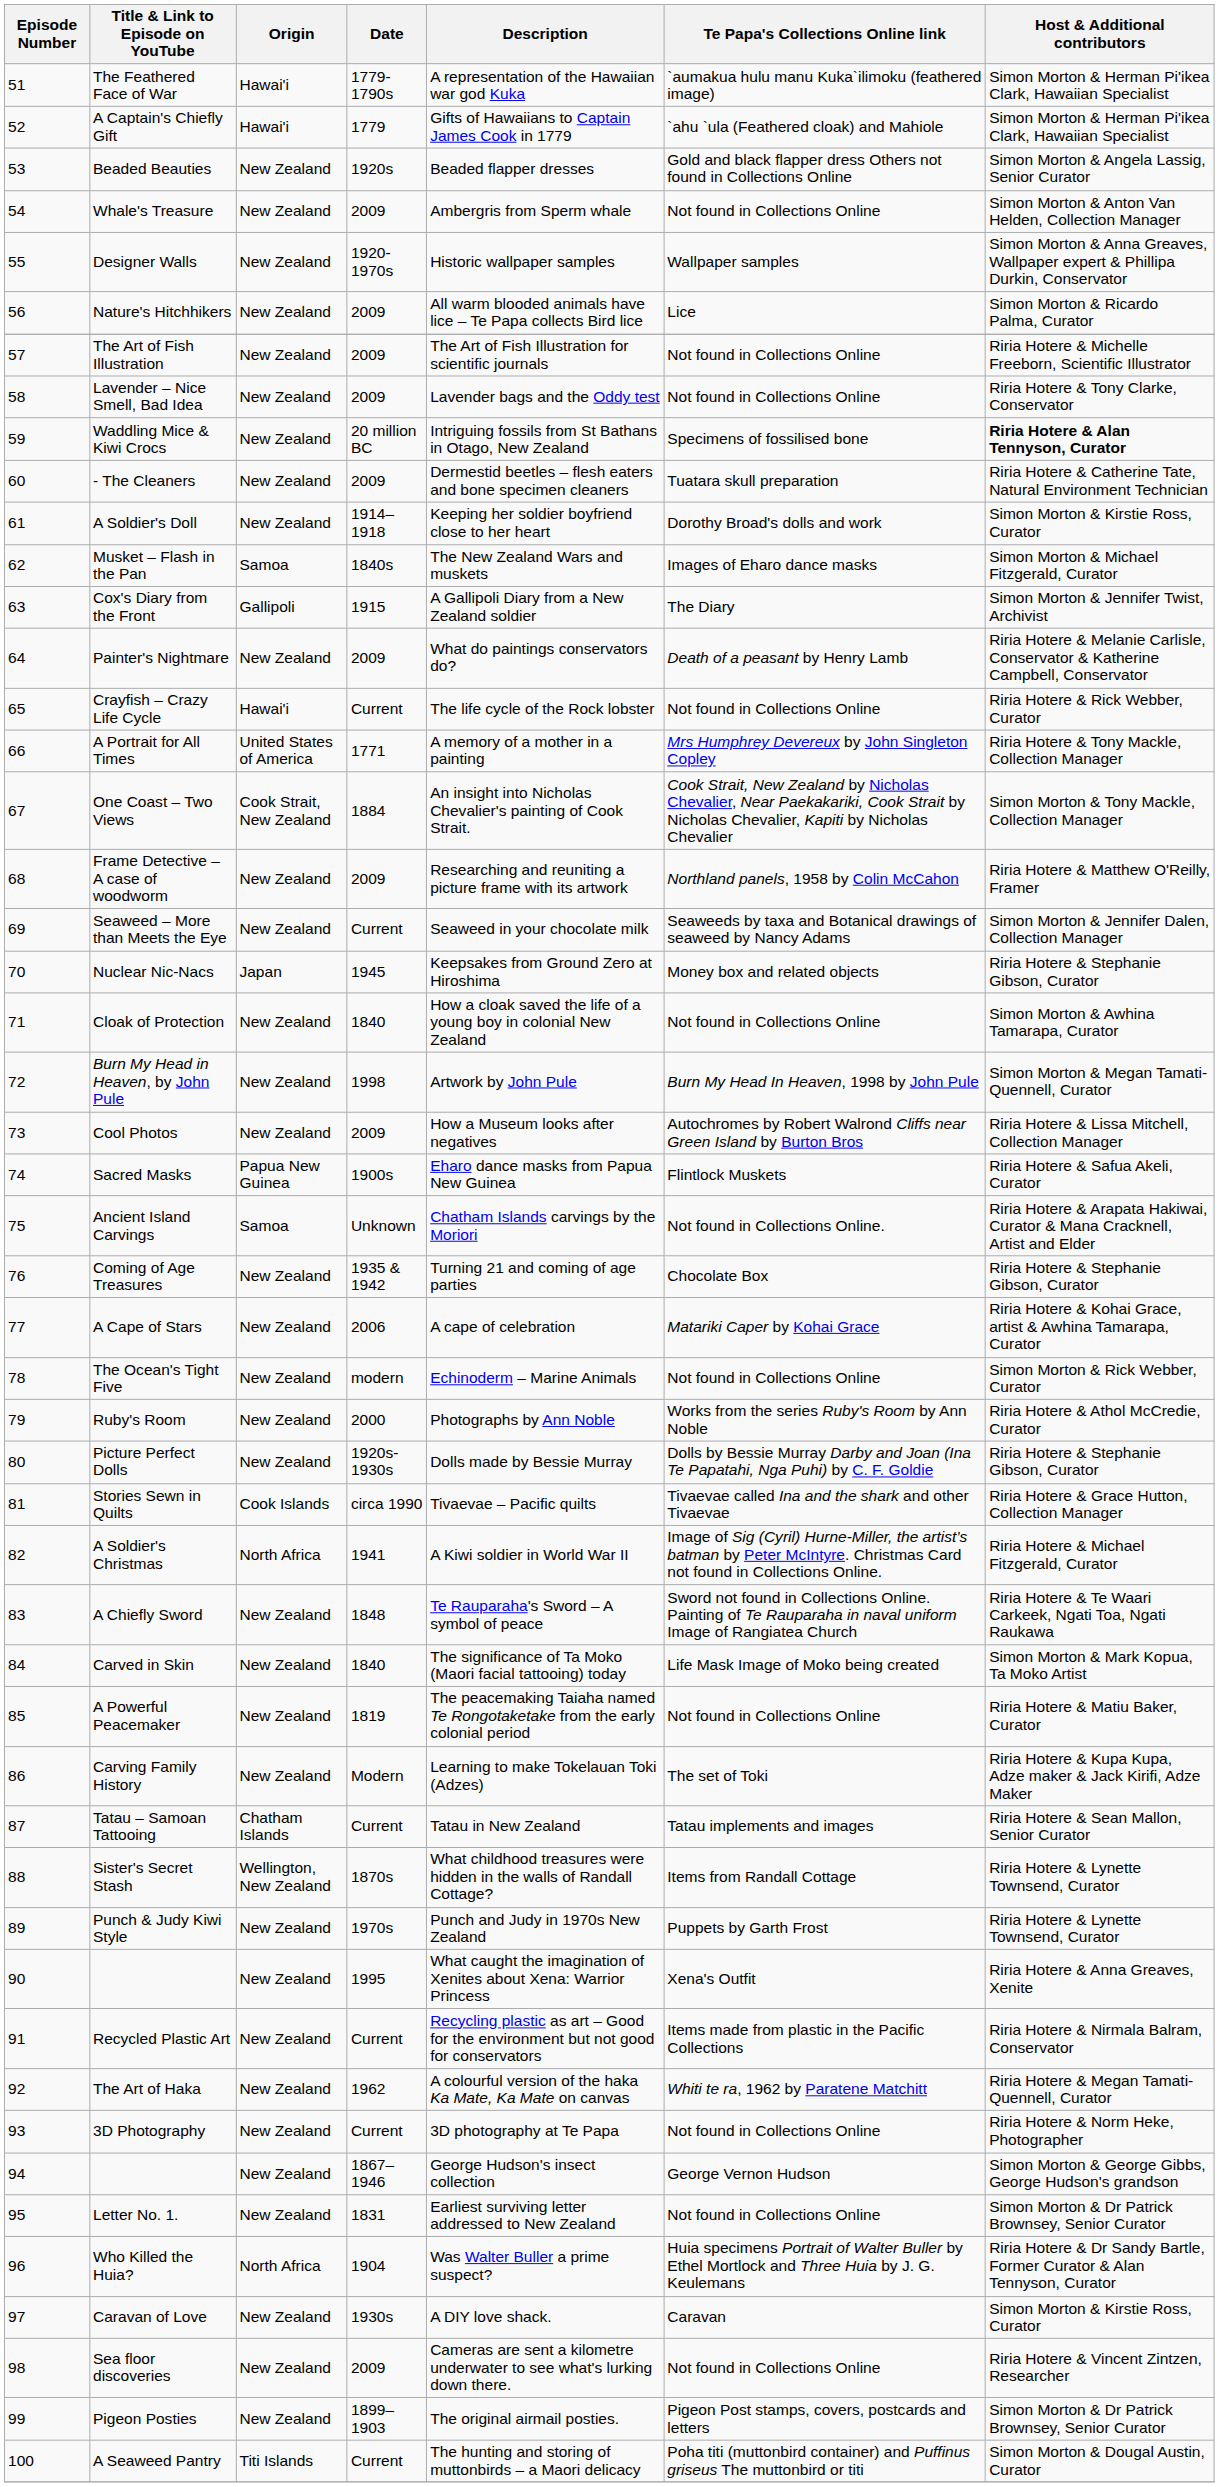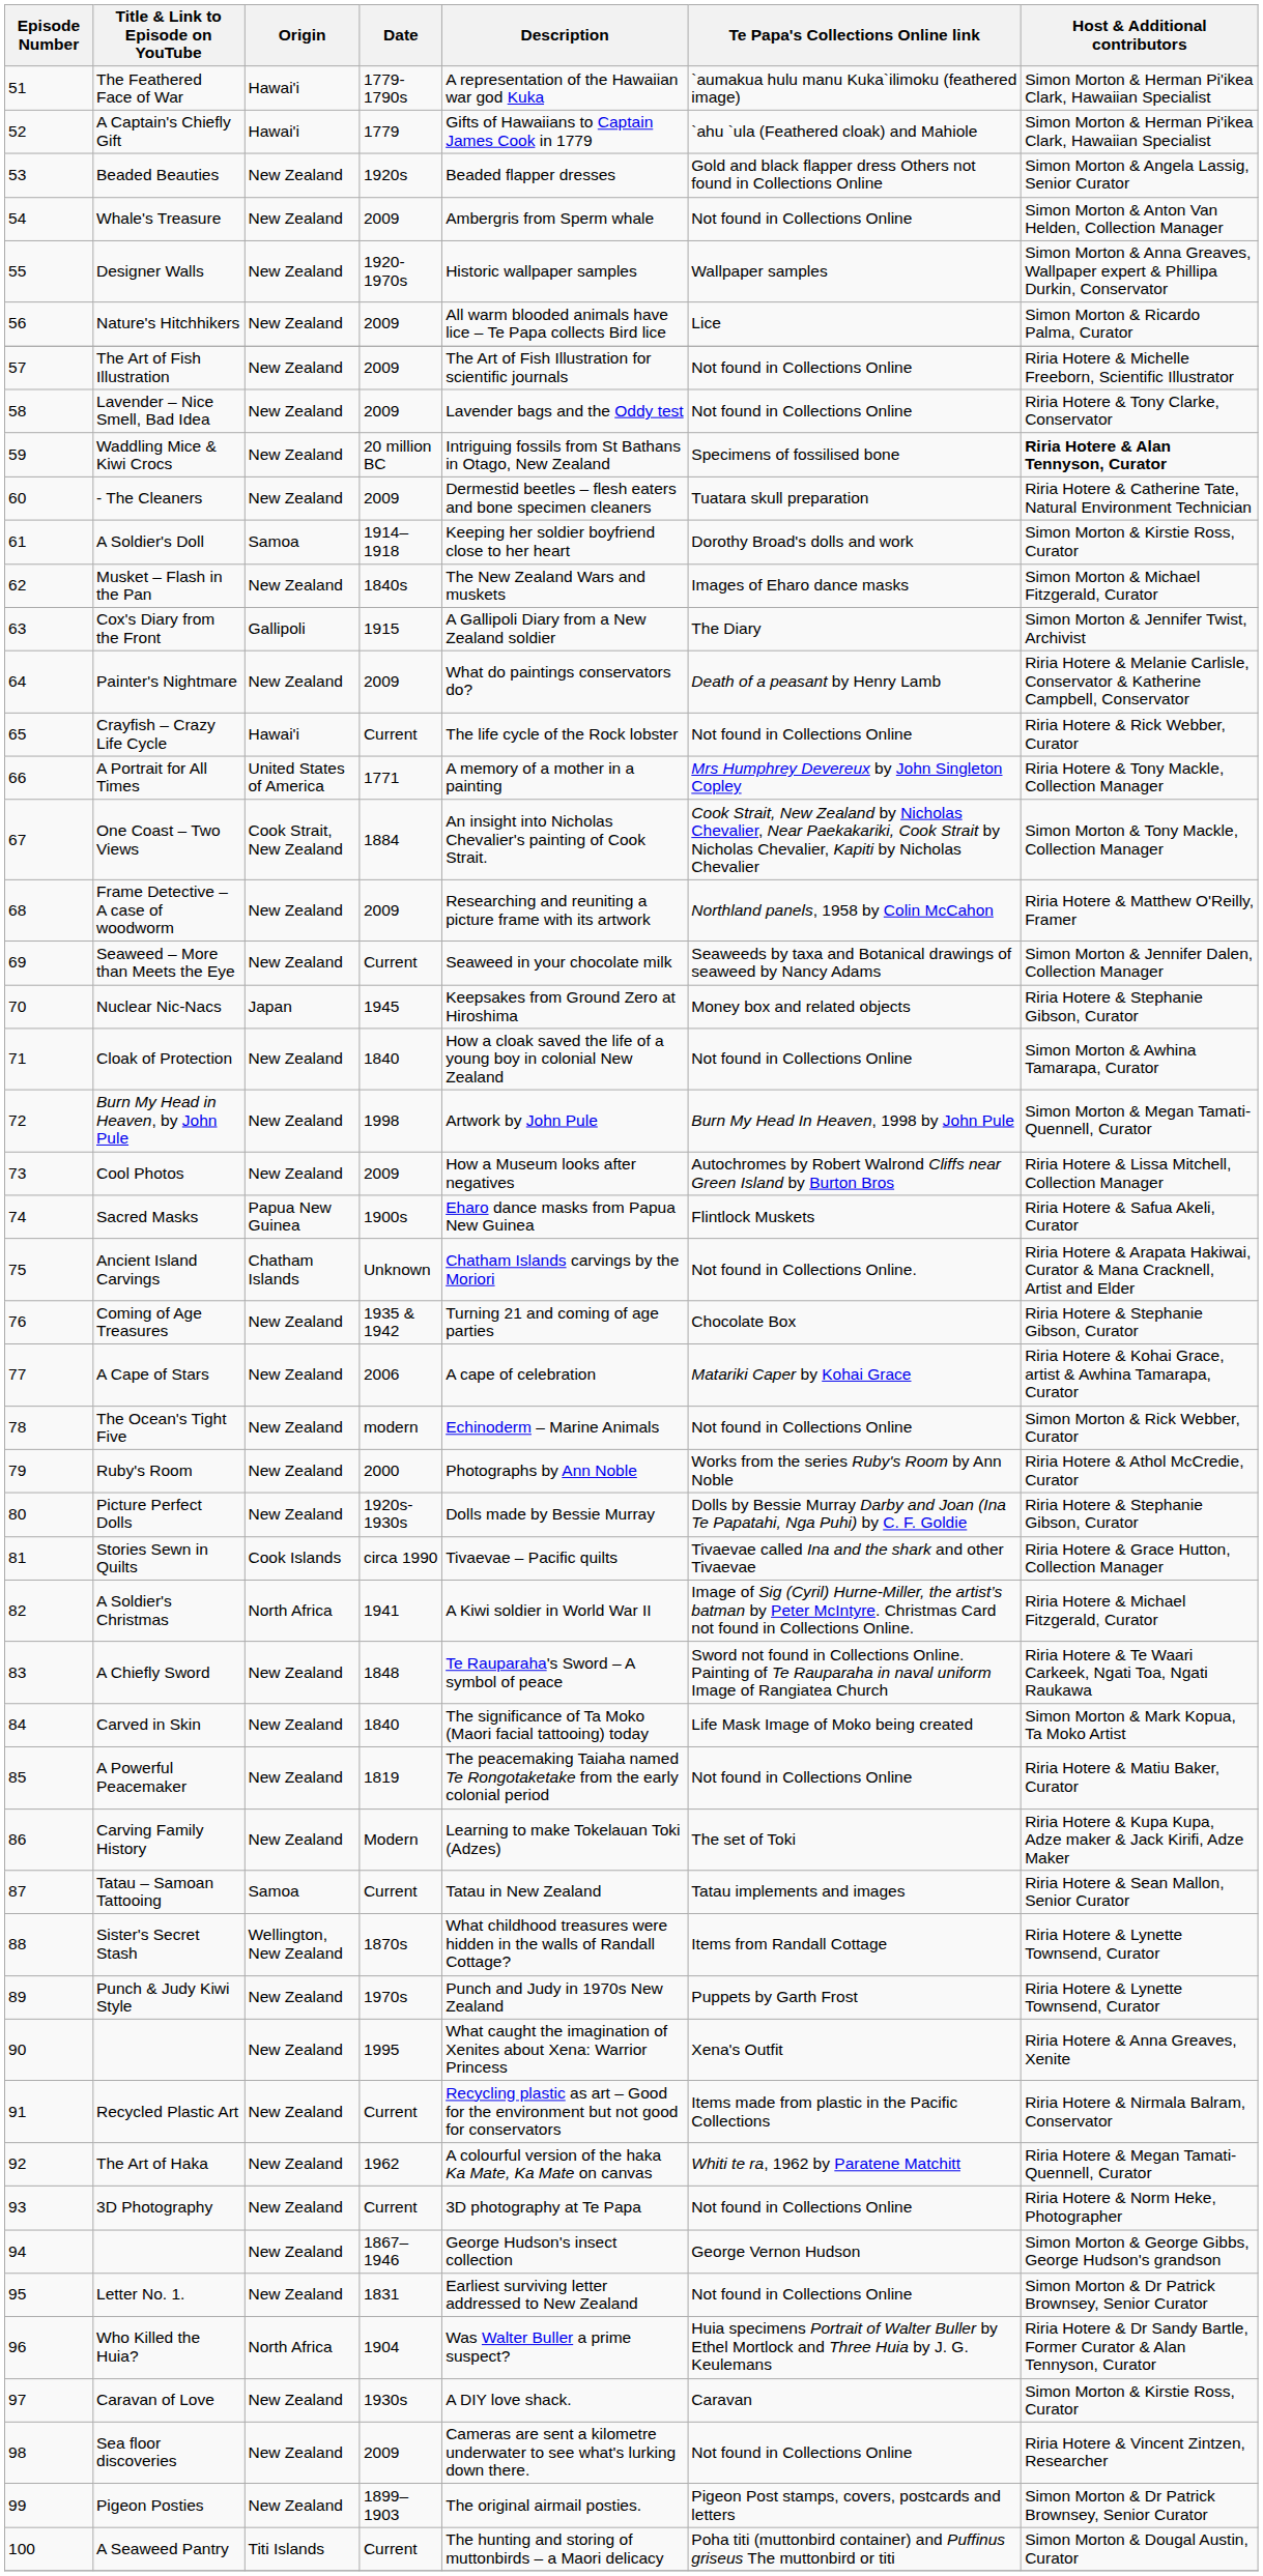A Soldier's Doll | Origin: New Zealand -> Samoa
Musket – Flash in the Pan | Origin: Samoa -> New Zealand
Ancient Island Carvings | Origin: Samoa -> Chatham Islands
Tatau – Samoan Tattooing | Origin: Chatham Islands -> Samoa
